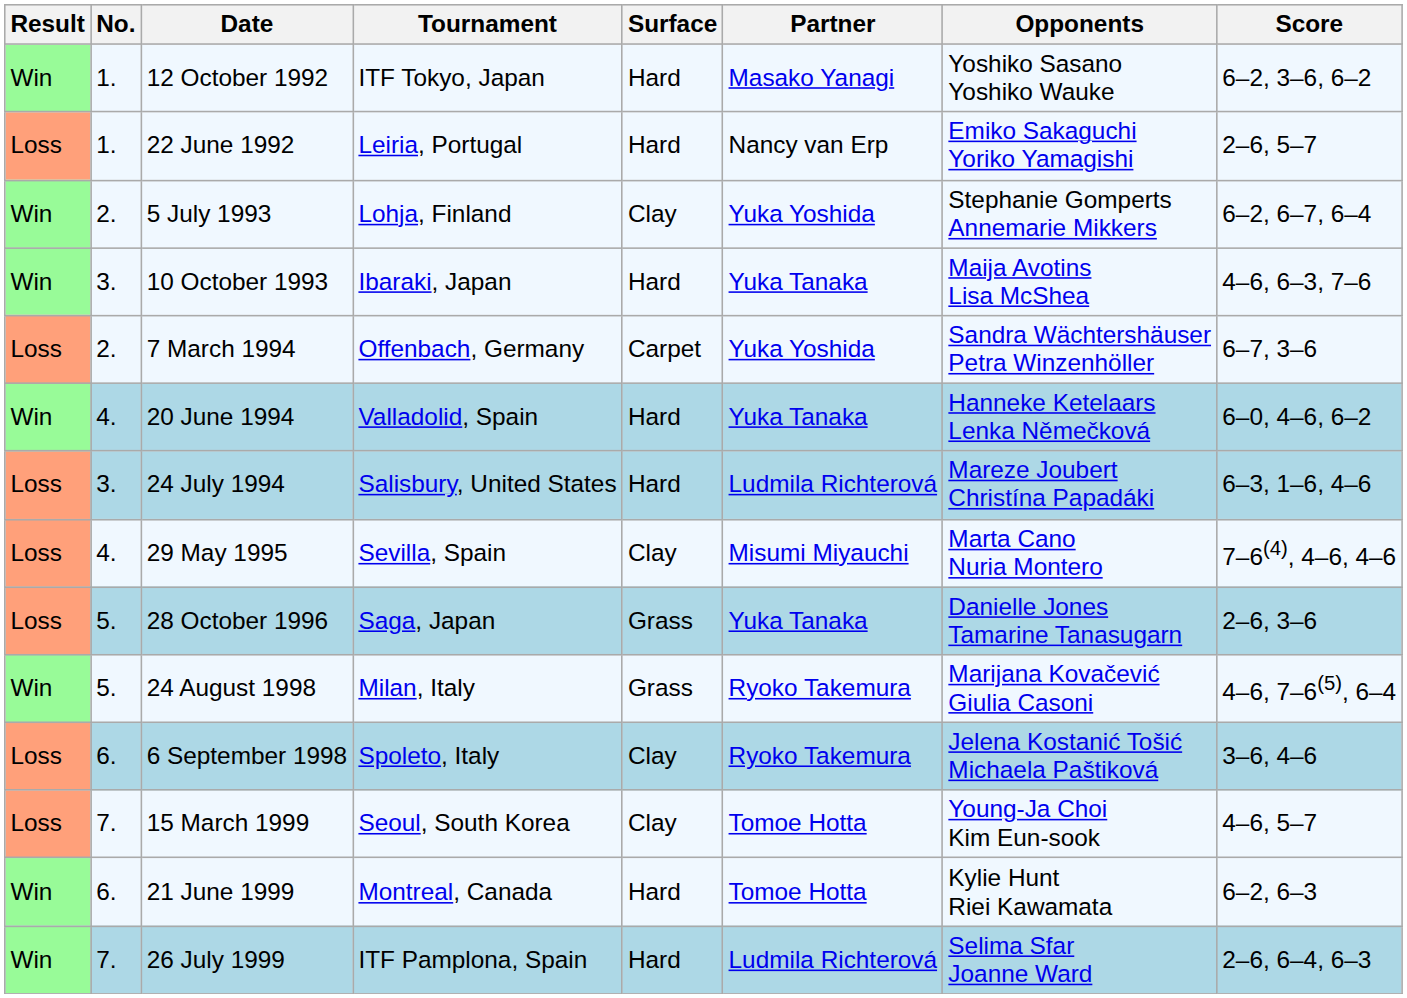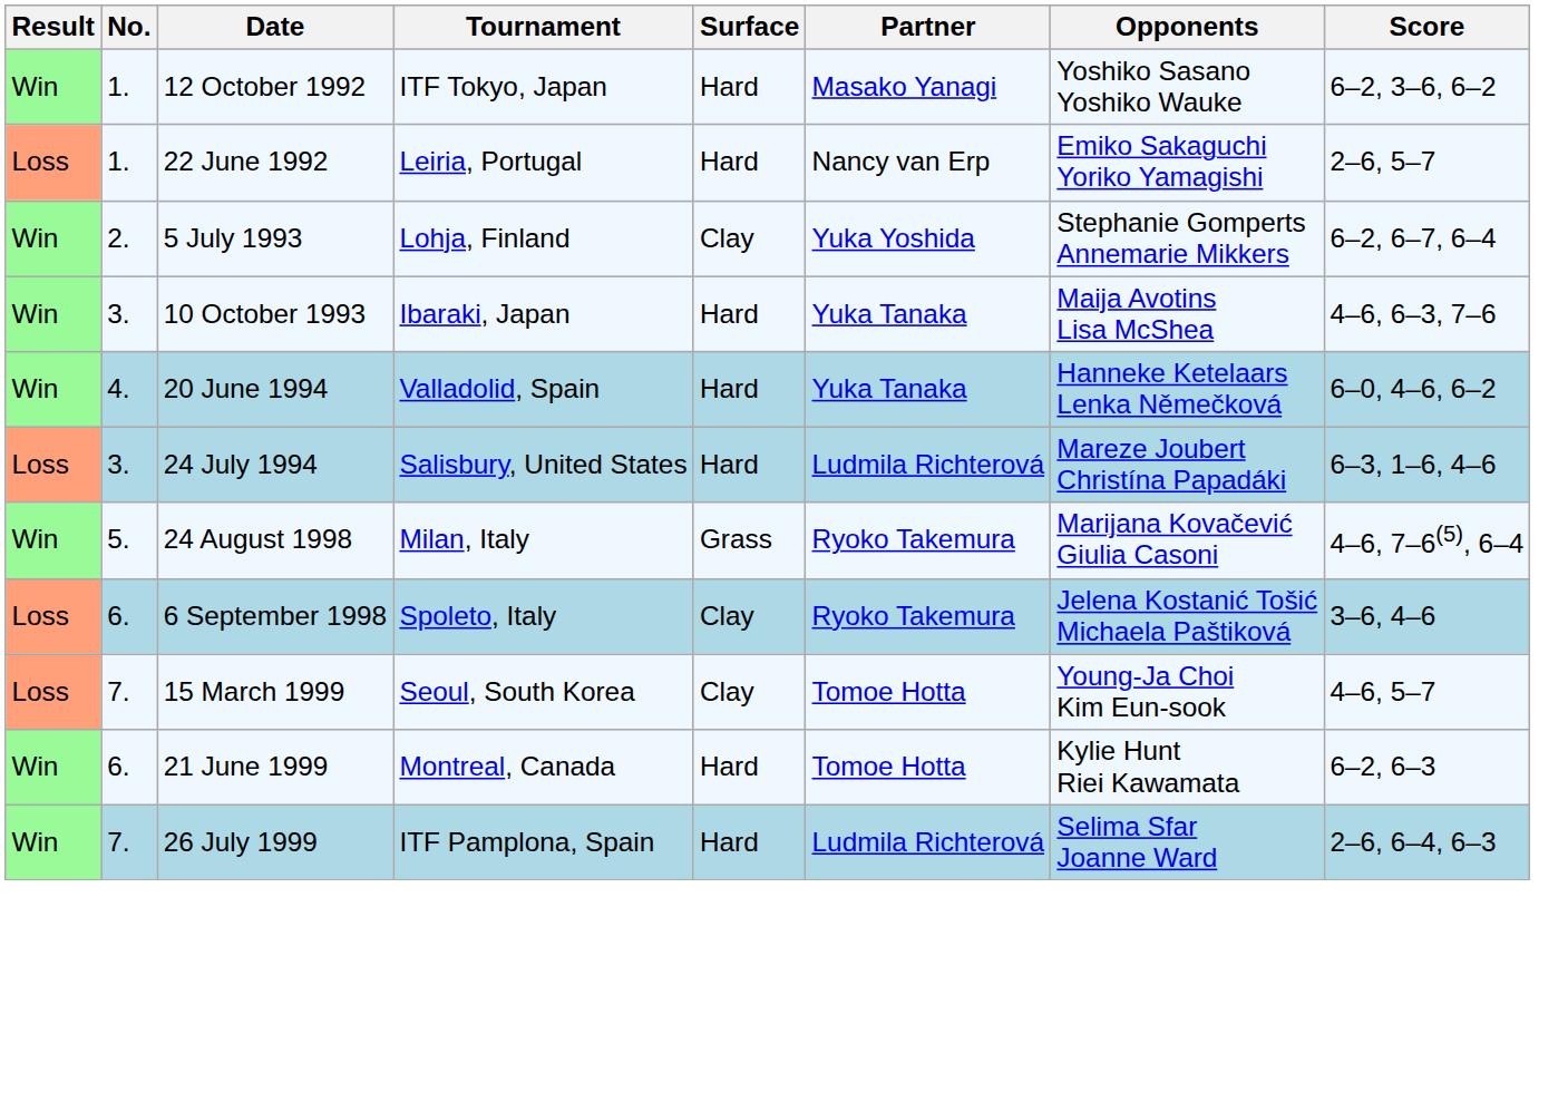- row: Loss | 2. | 7 March 1994 | Offenbach, Germany | Carpet | Yuka Yoshida | Sandra Wächtershäuser Petra Winzenhöller | 6–7, 3–6
- row: Loss | 4. | 29 May 1995 | Sevilla, Spain | Clay | Misumi Miyauchi | Marta Cano Nuria Montero | 7–6(4), 4–6, 4–6
- row: Loss | 5. | 28 October 1996 | Saga, Japan | Grass | Yuka Tanaka | Danielle Jones Tamarine Tanasugarn | 2–6, 3–6
